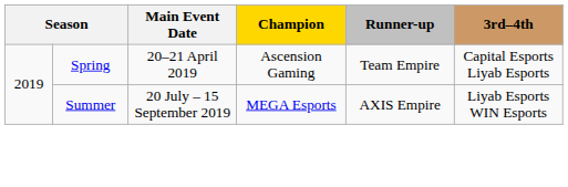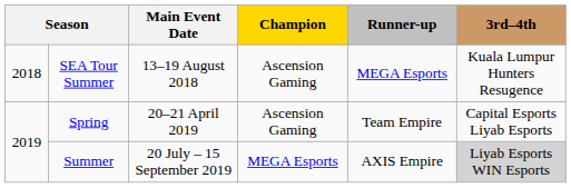+ row: 2018 | SEA Tour Summer | 13–19 August 2018 | Ascension Gaming | MEGA Esports | Kuala Lumpur Hunters Resugence
Summer | 3rd–4th: no background -> lightgrey background
